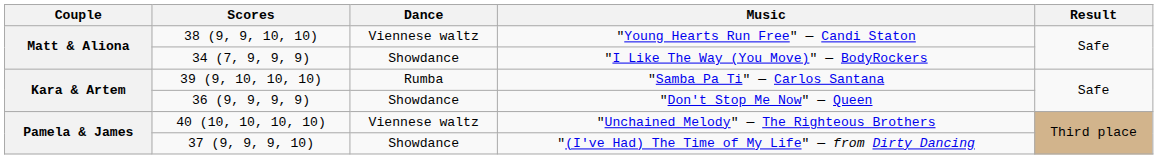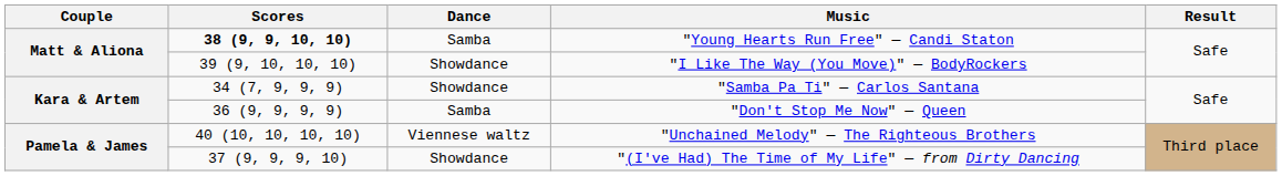"Young Hearts Run Free" — Candi Staton | Scores: normal -> bold
"Young Hearts Run Free" — Candi Staton | Dance: Viennese waltz -> Samba
"I Like The Way (You Move)" — BodyRockers | Scores: 34 (7, 9, 9, 9) -> 39 (9, 10, 10, 10)
"Samba Pa Ti" — Carlos Santana | Scores: 39 (9, 10, 10, 10) -> 34 (7, 9, 9, 9)
"Samba Pa Ti" — Carlos Santana | Dance: Rumba -> Showdance
"Don't Stop Me Now" — Queen | Dance: Showdance -> Samba
